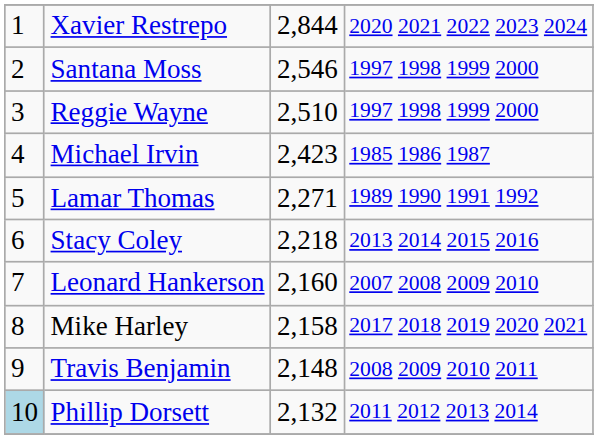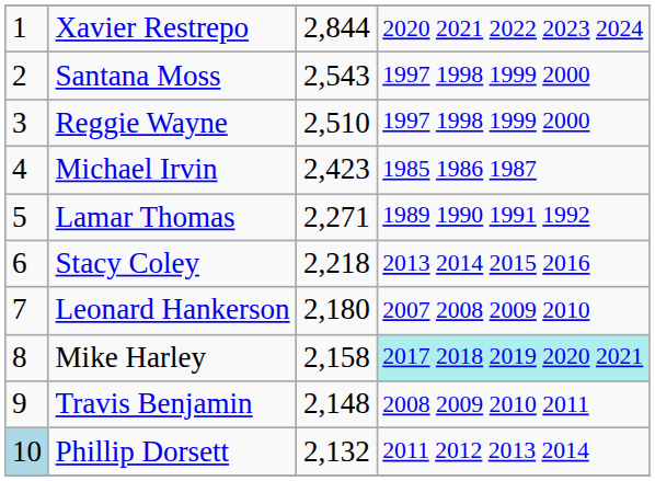Santana Moss | column 3: 2,546 -> 2,543
Leonard Hankerson | column 3: 2,160 -> 2,180
Mike Harley | column 4: no background -> paleturquoise background
